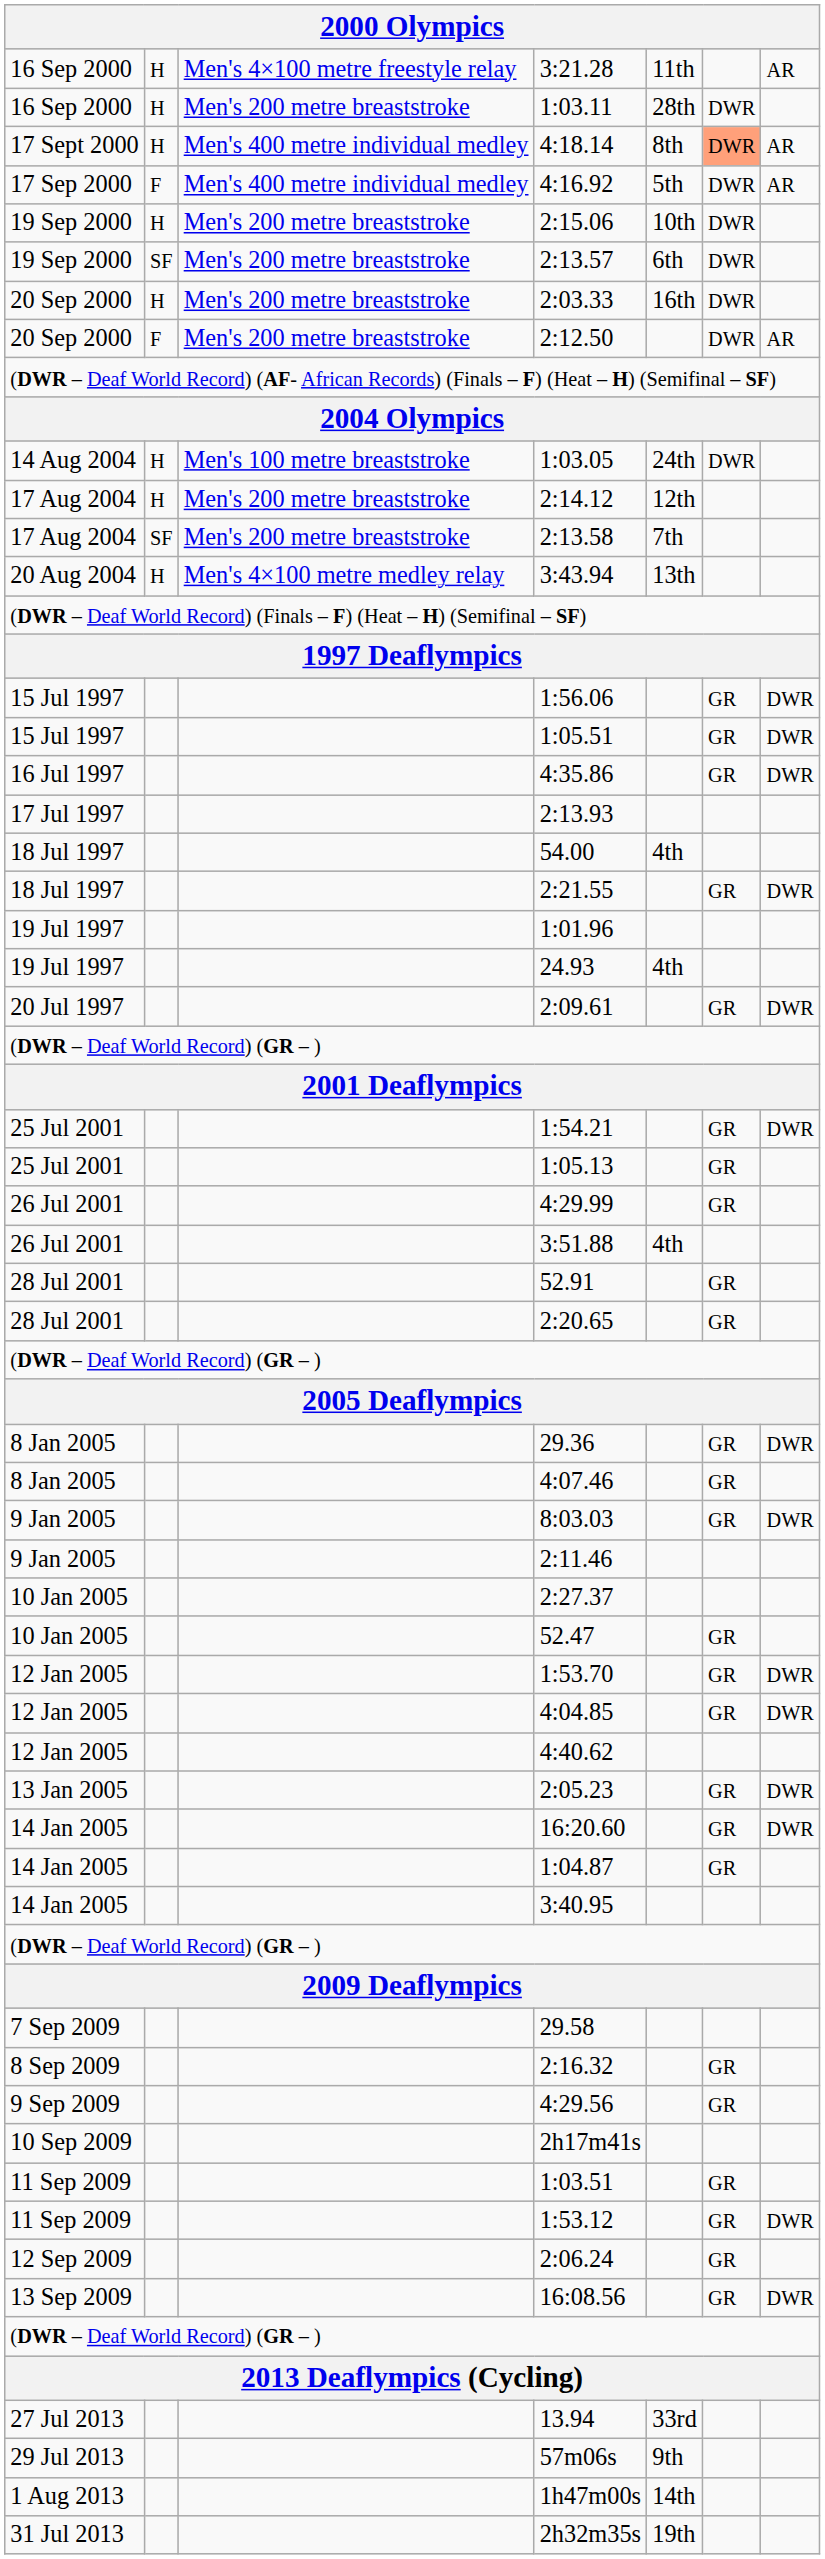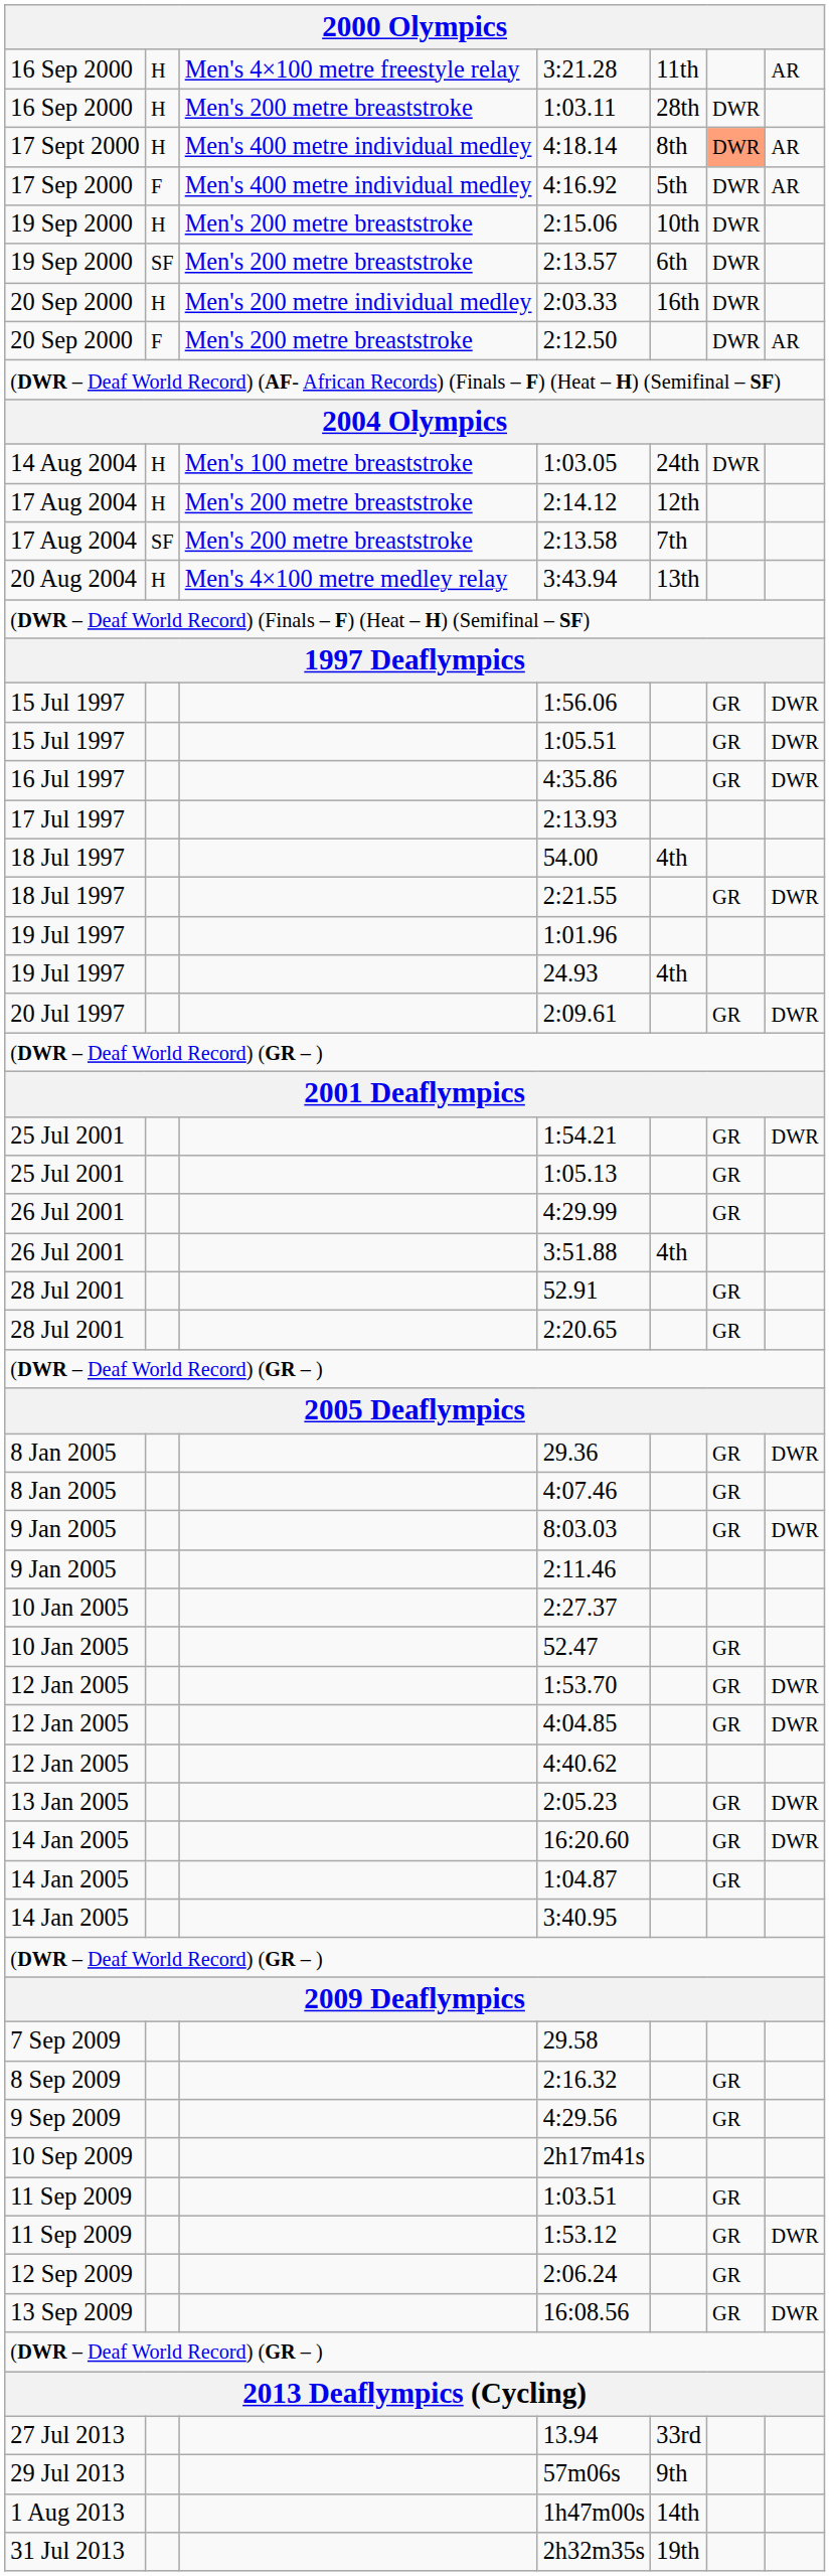2:03.33 | column 3: Men's 200 metre breaststroke -> Men's 200 metre individual medley
